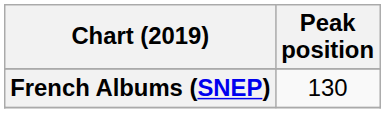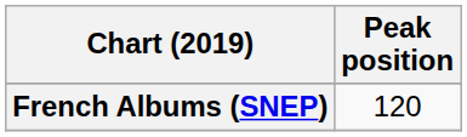French Albums (SNEP) | Peak position: 130 -> 120
